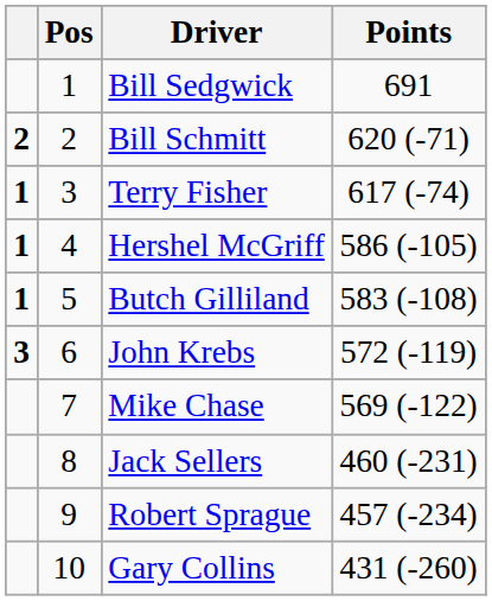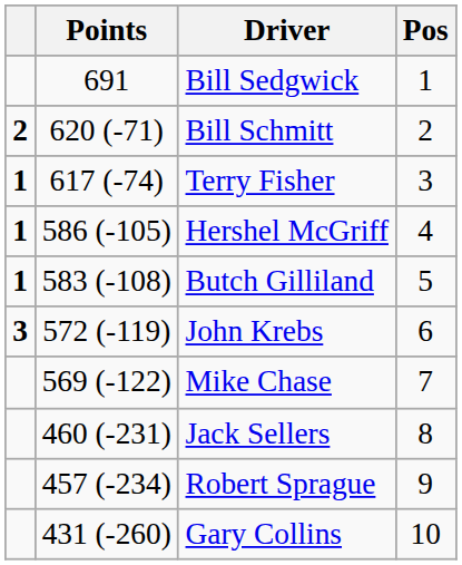columns swapped: Pos <-> Points
